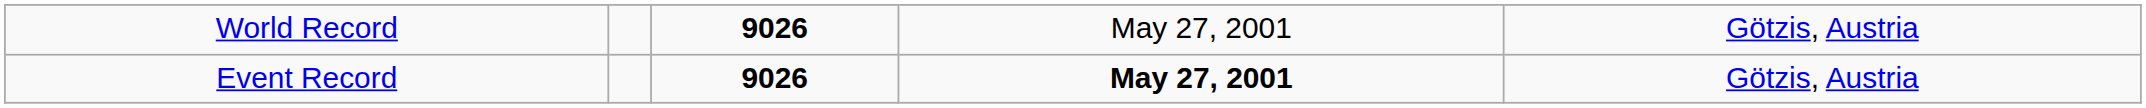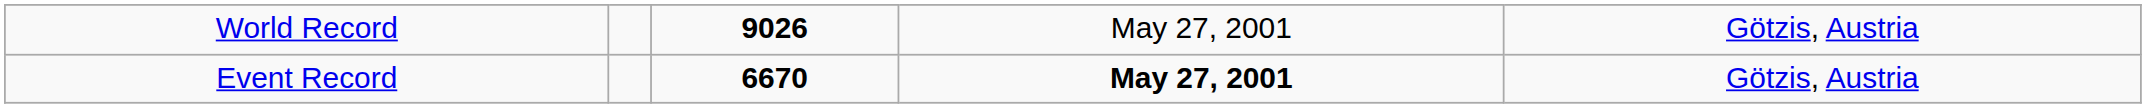Event Record | column 3: 9026 -> 6670
